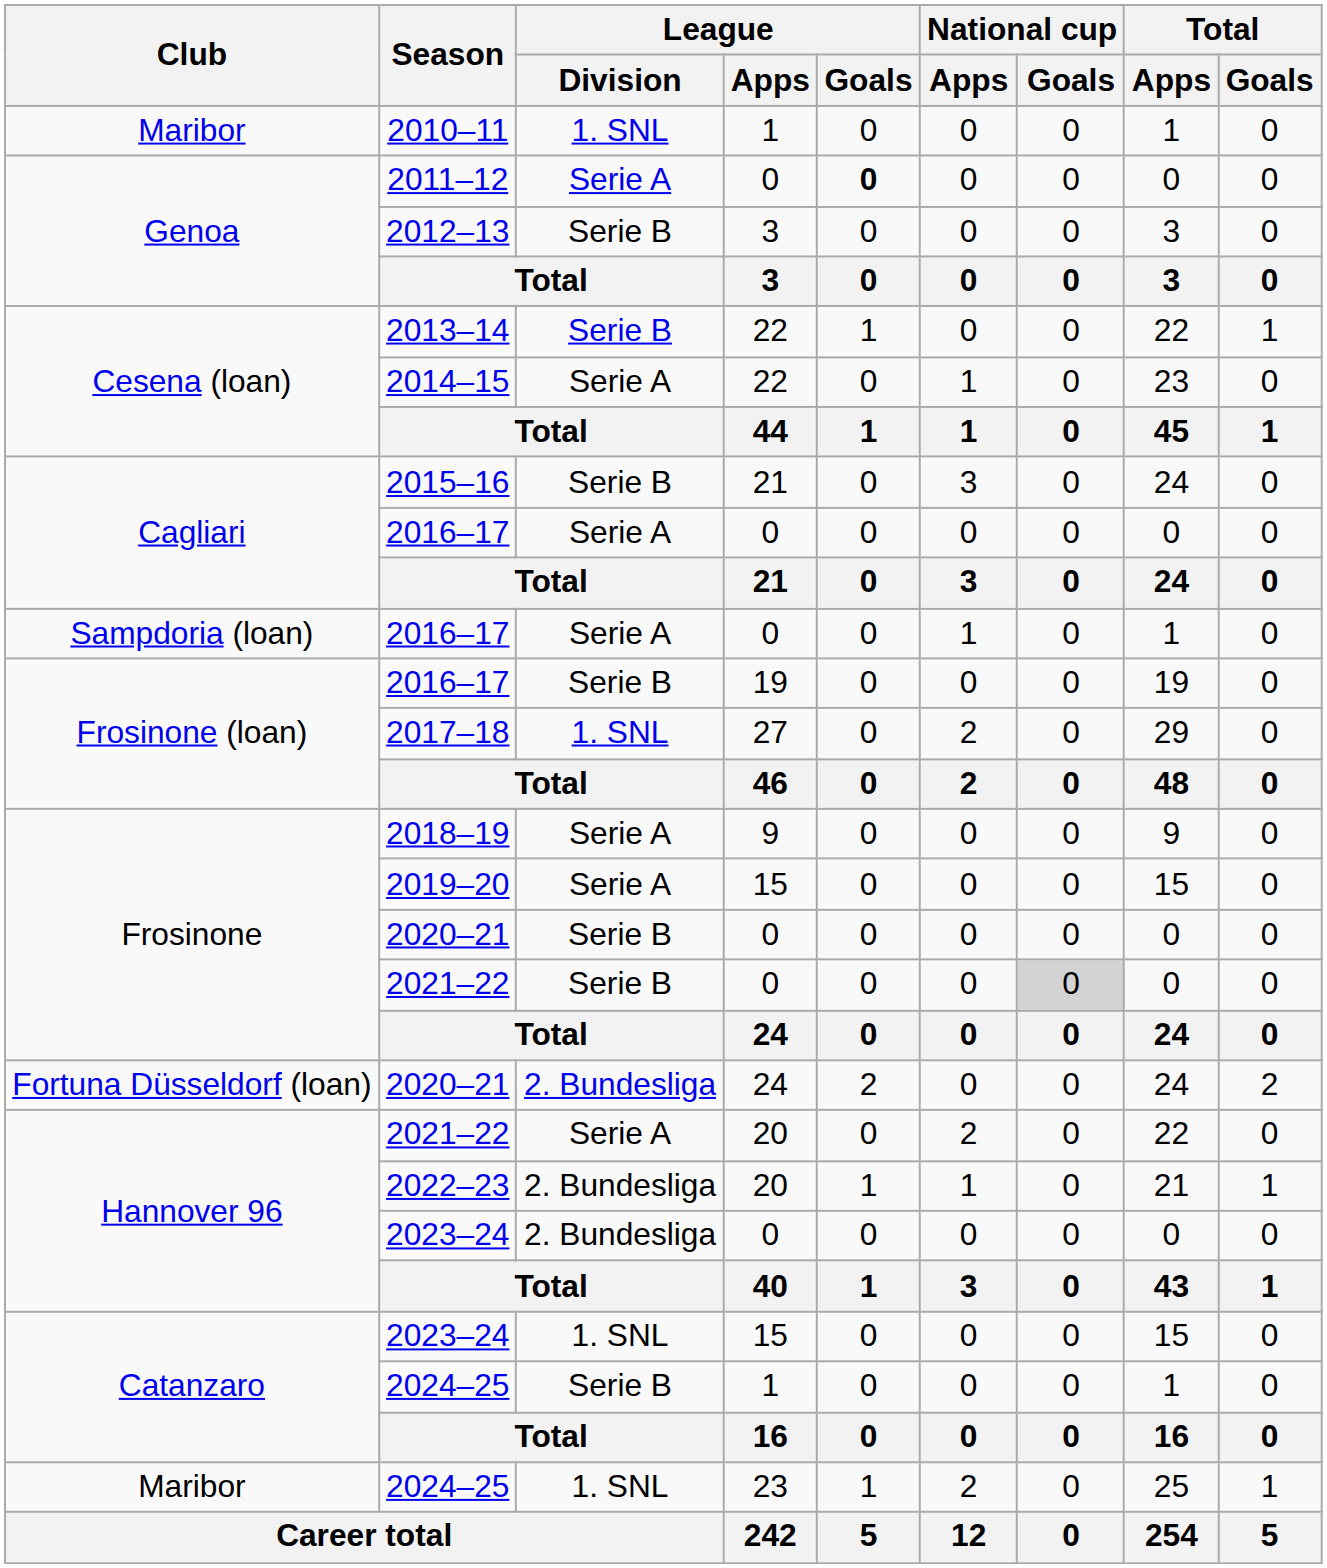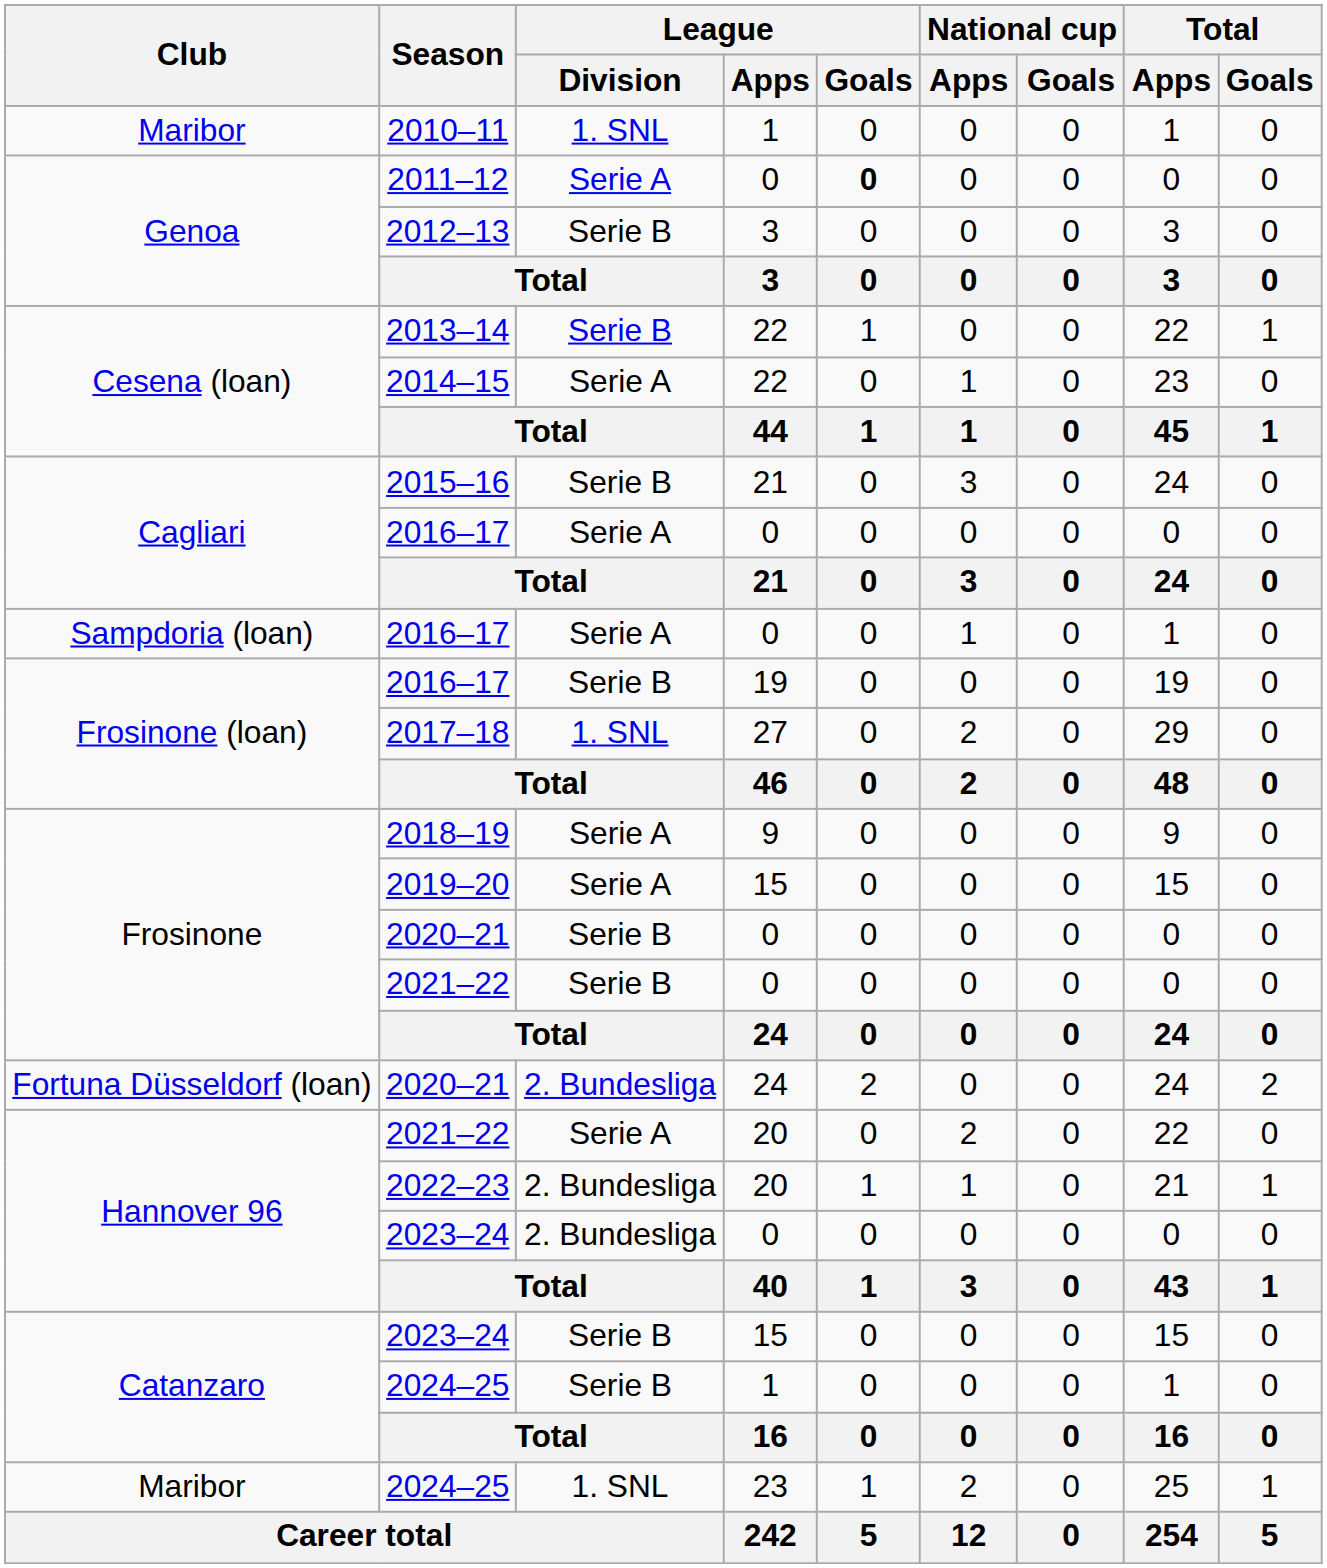Frosinone / 2021–22 | National cup / Goals: lightgrey background -> no background
Catanzaro / 2023–24 | League / Division: 1. SNL -> Serie B
